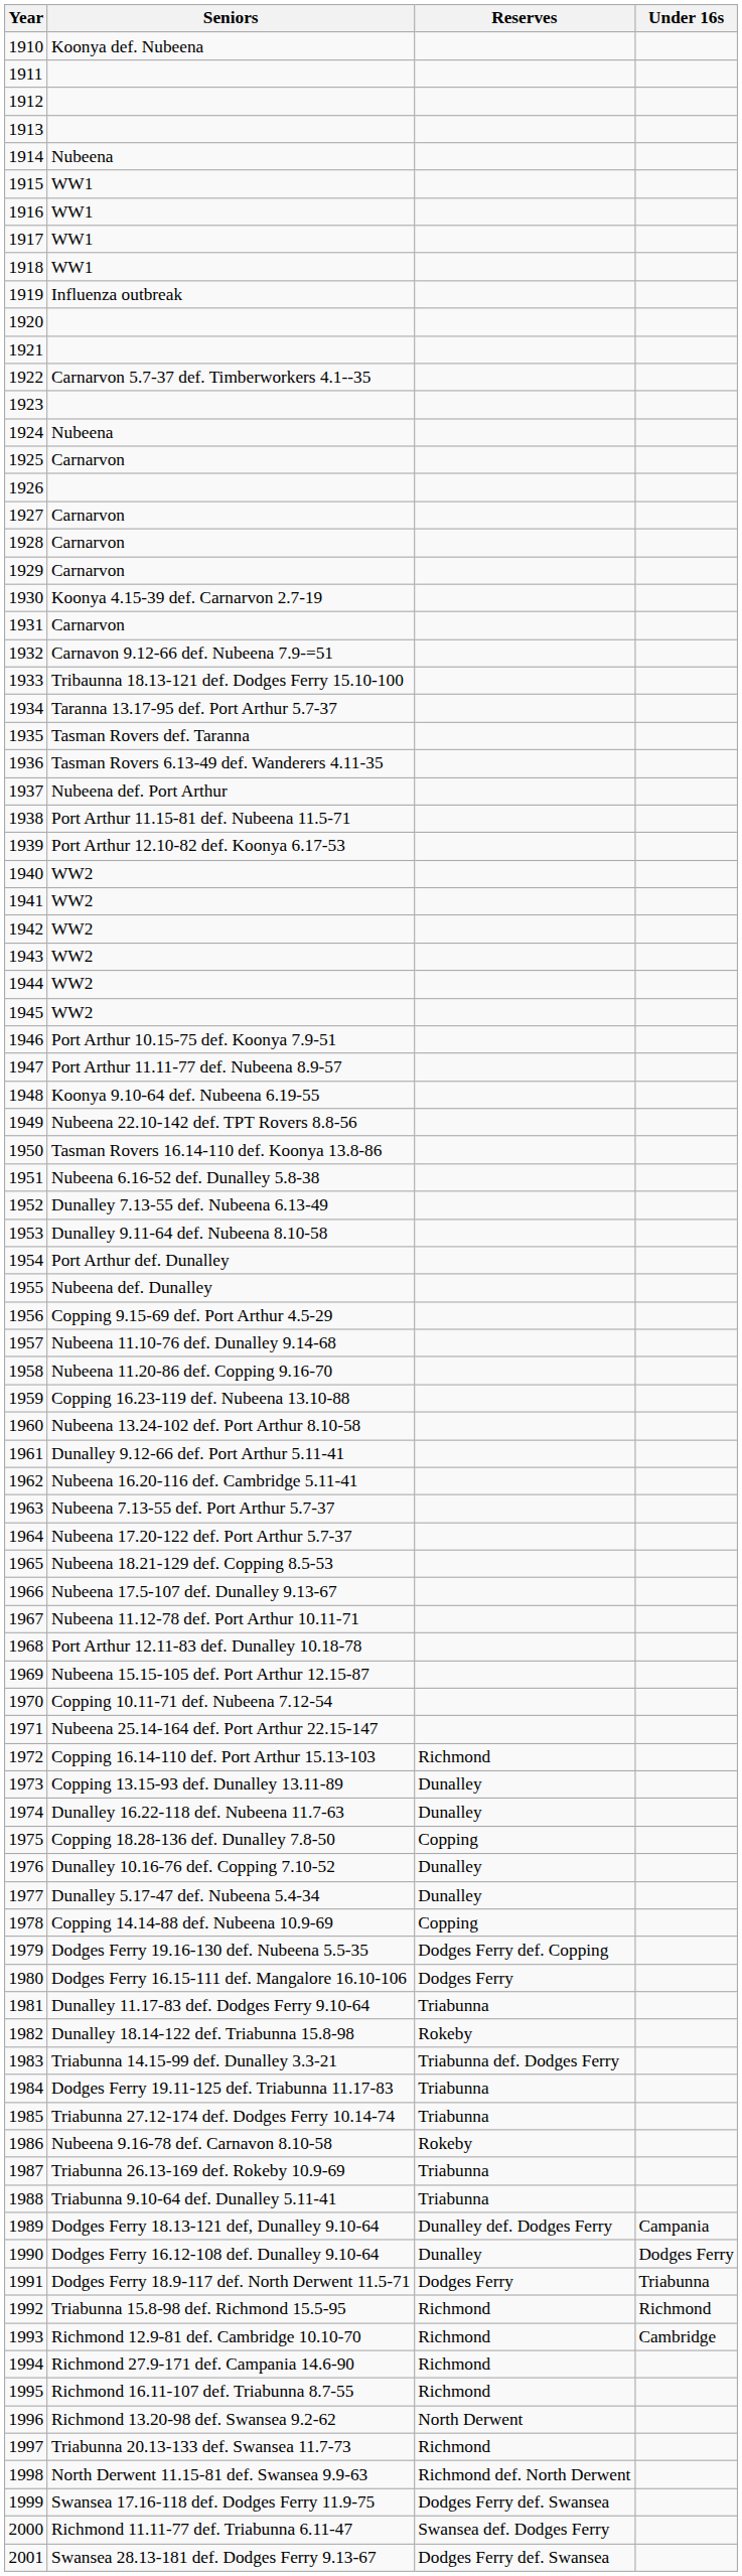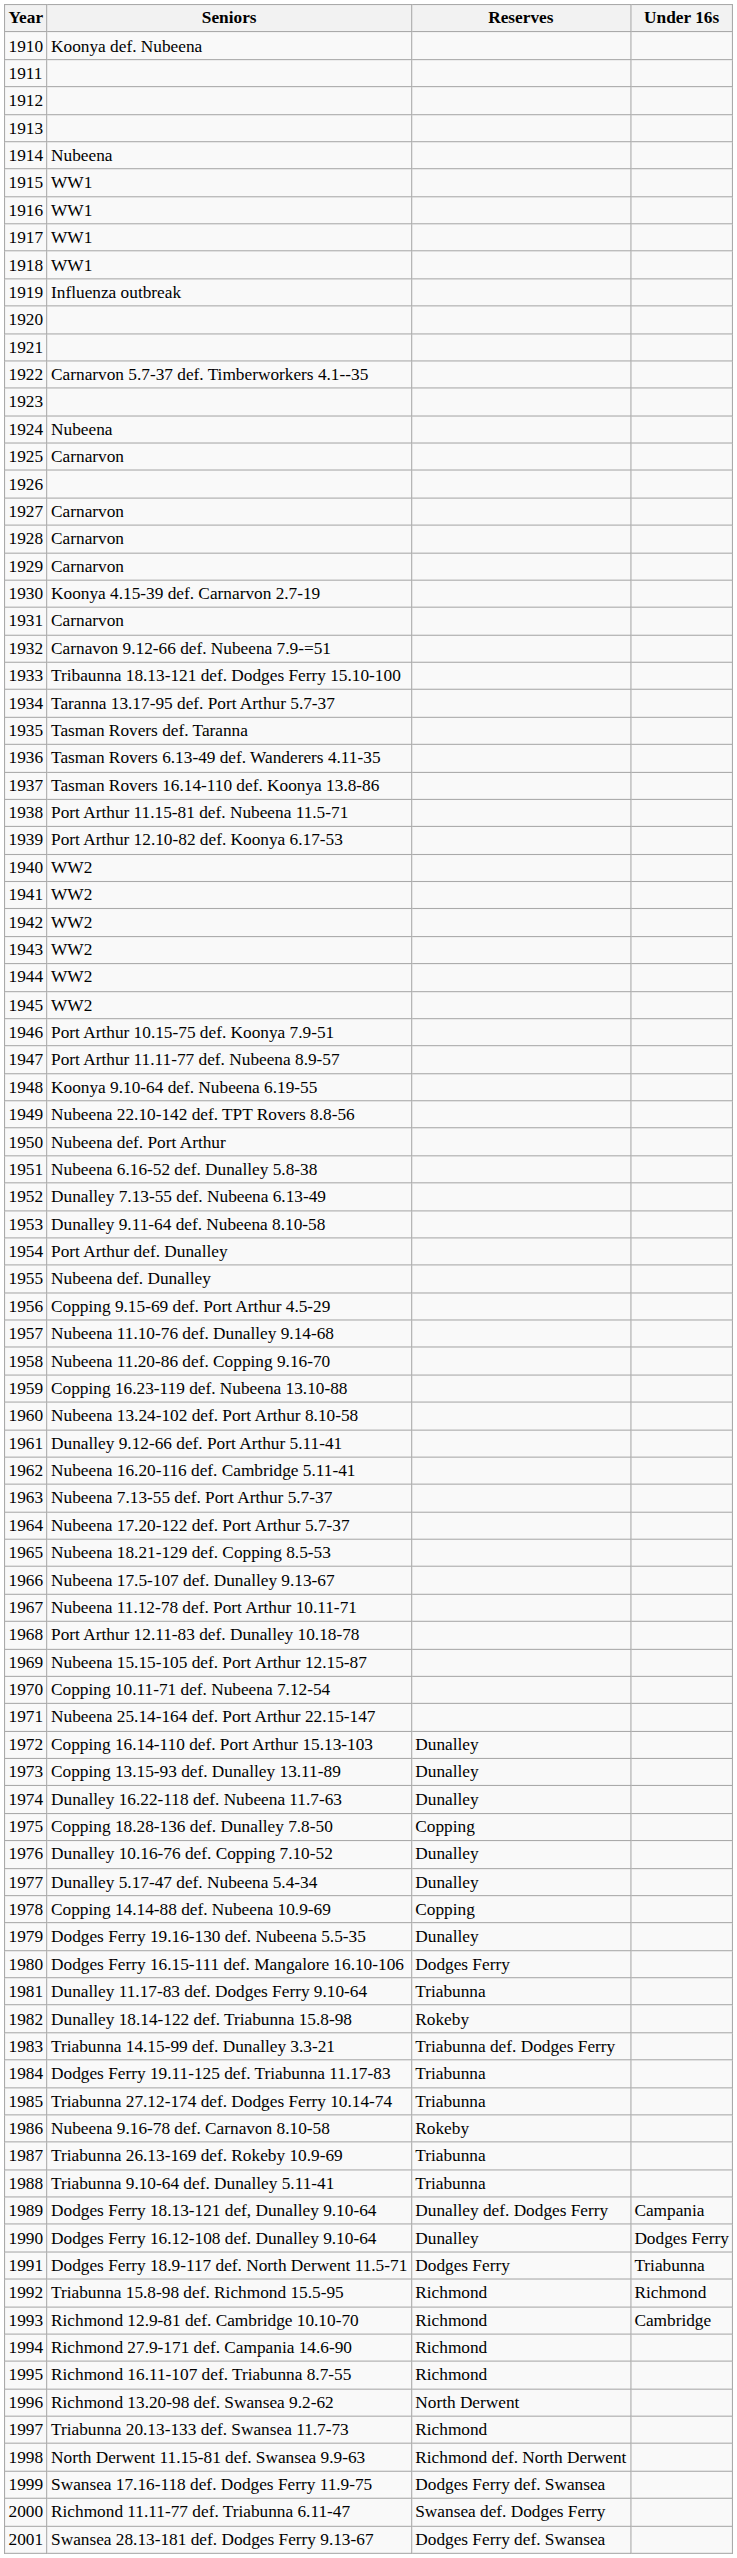1937 | Seniors: Nubeena def. Port Arthur -> Tasman Rovers 16.14-110 def. Koonya 13.8-86
1950 | Seniors: Tasman Rovers 16.14-110 def. Koonya 13.8-86 -> Nubeena def. Port Arthur
1972 | Reserves: Richmond -> Dunalley
1979 | Reserves: Dodges Ferry def. Copping -> Dunalley
